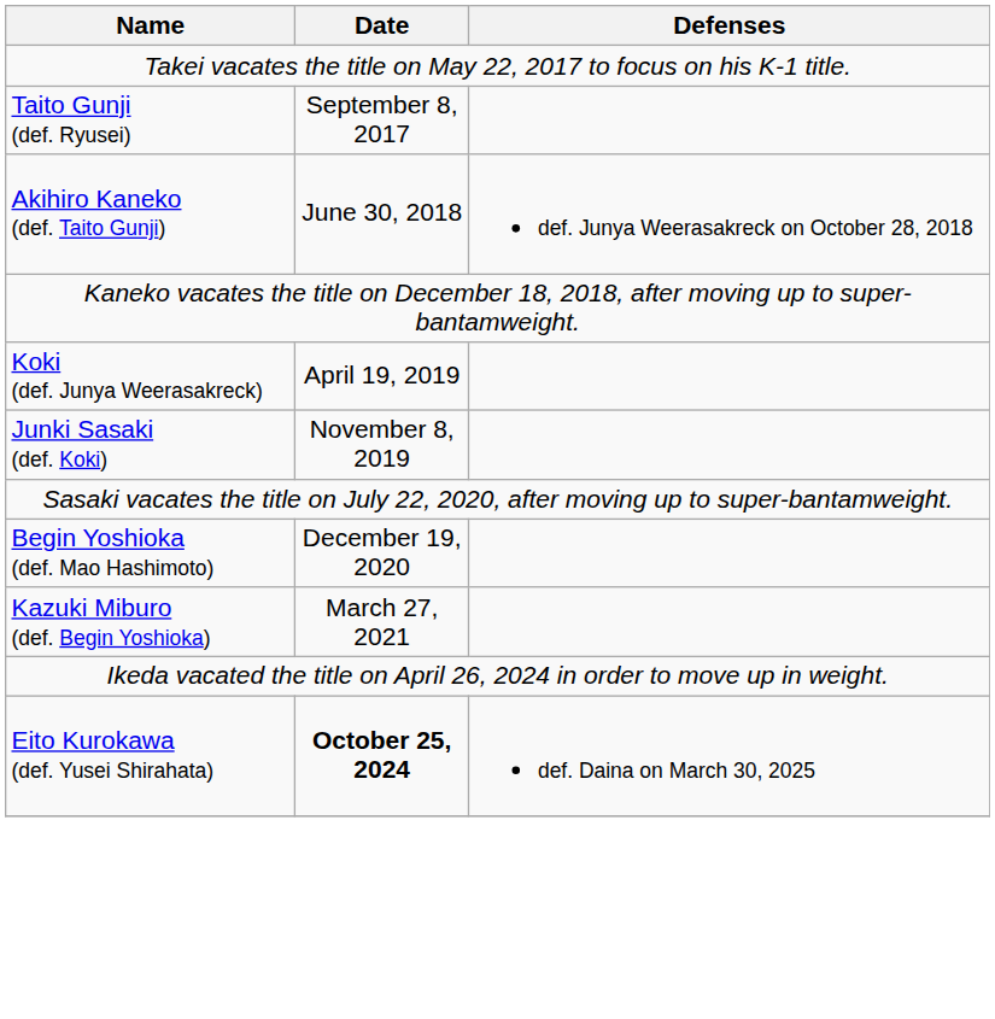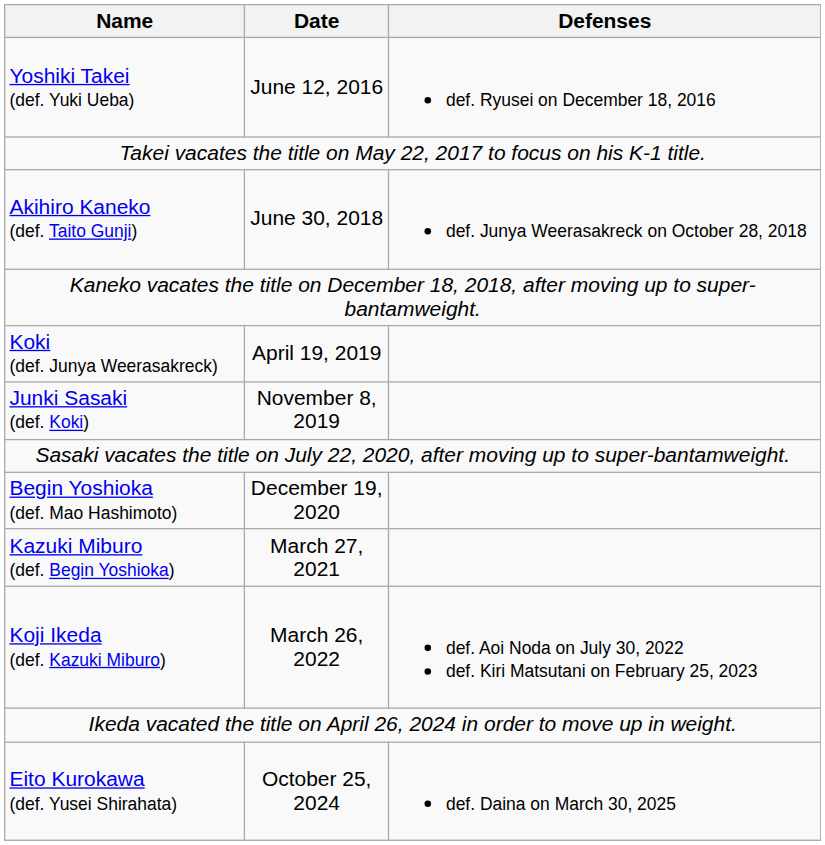+ row: Yoshiki Takei (def. Yuki Ueba) | June 12, 2016 | def. Ryusei on December 18, 2016
- row: Taito Gunji (def. Ryusei) | September 8, 2017
+ row: Koji Ikeda (def. Kazuki Miburo) | March 26, 2022 | def. Aoi Noda on July 30, 2022 def. Kiri Matsutani on February 25, 2023
Eito Kurokawa (def. Yusei Shirahata) | Date: bold -> normal
